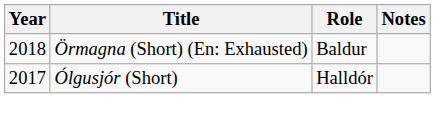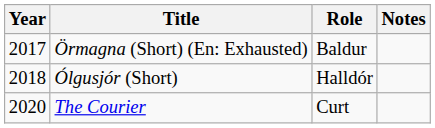Örmagna (Short) (En: Exhausted) | Year: 2018 -> 2017
Ólgusjór (Short) | Year: 2017 -> 2018
+ row: 2020 | The Courier | Curt
